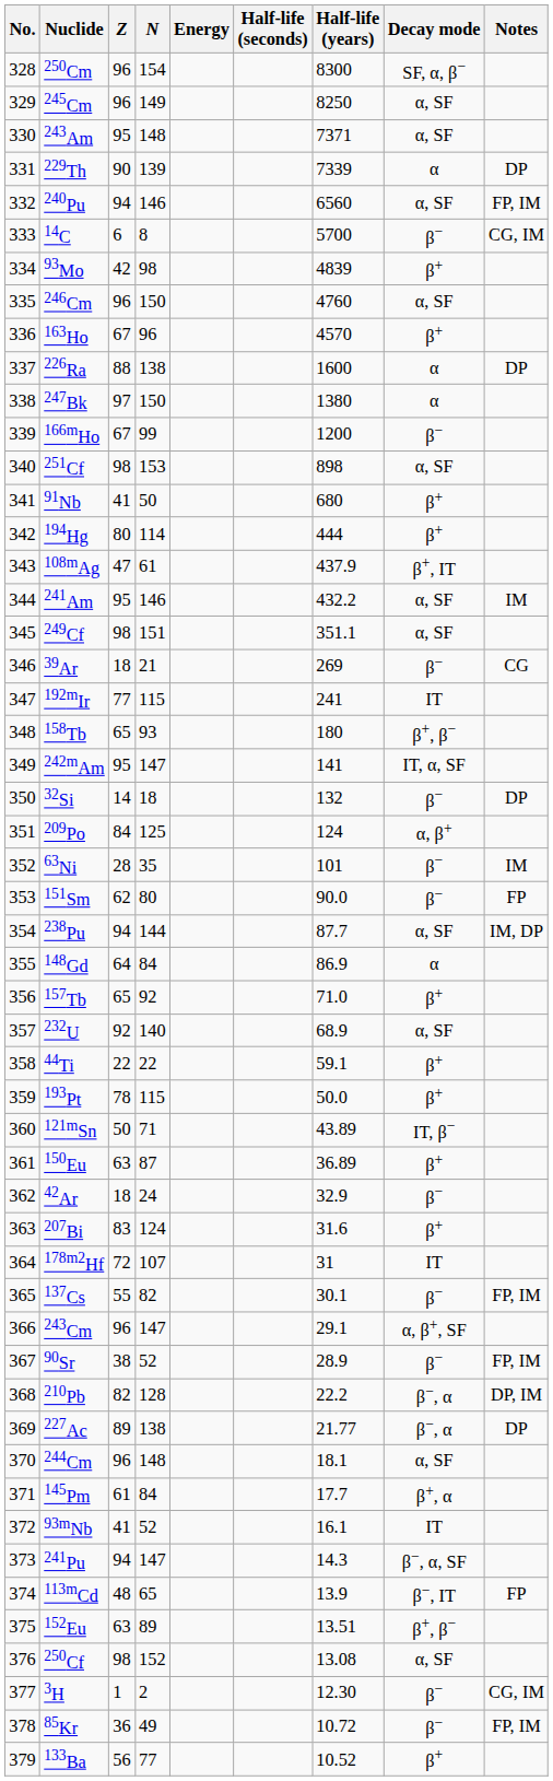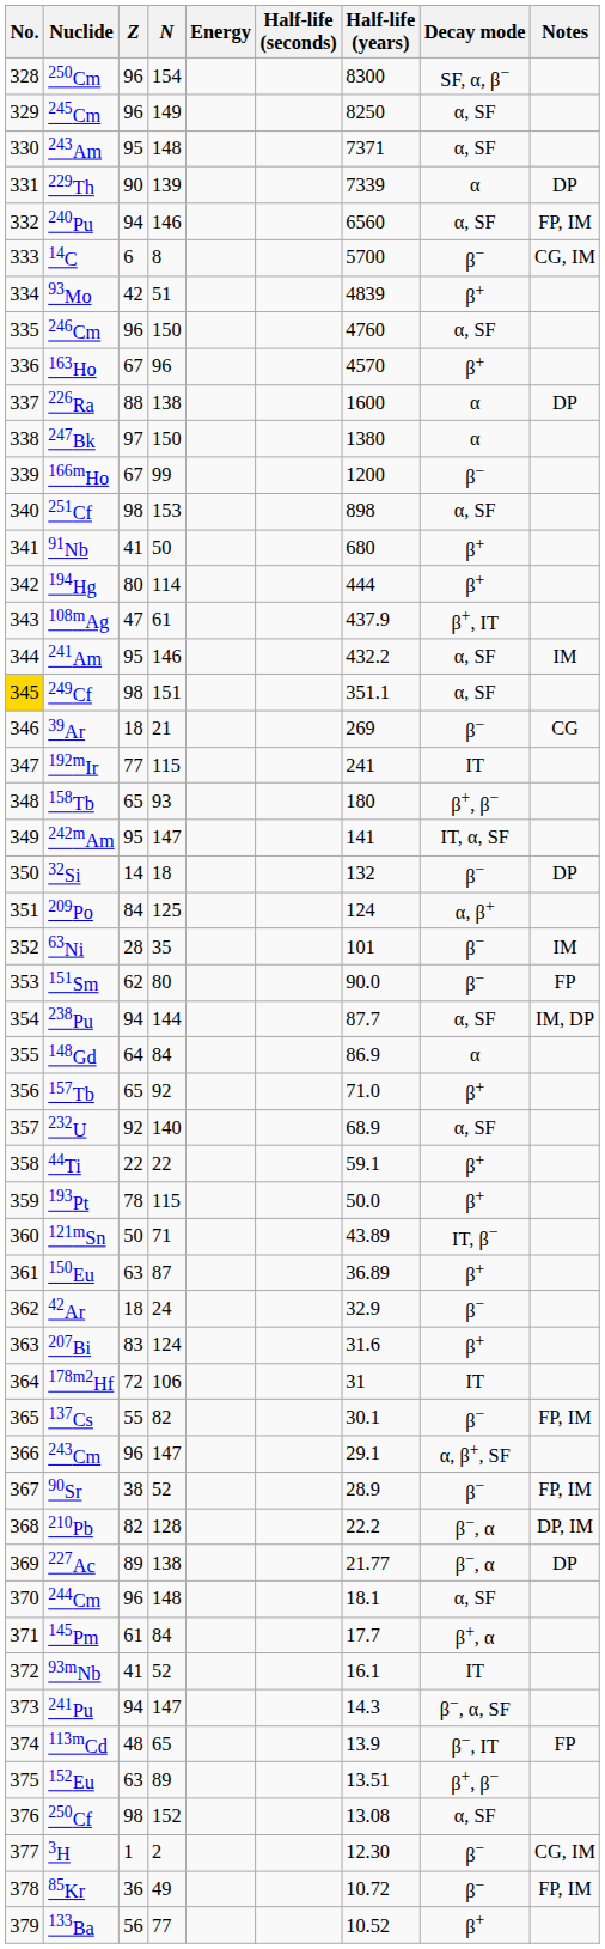93Mo | N: 98 -> 51
249Cf | No.: no background -> gold background
178m2Hf | N: 107 -> 106
